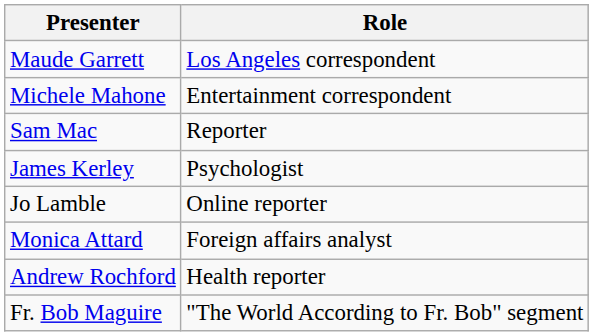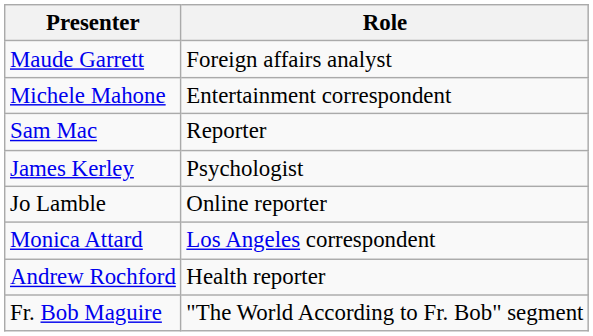Maude Garrett | Role: Los Angeles correspondent -> Foreign affairs analyst
Monica Attard | Role: Foreign affairs analyst -> Los Angeles correspondent
